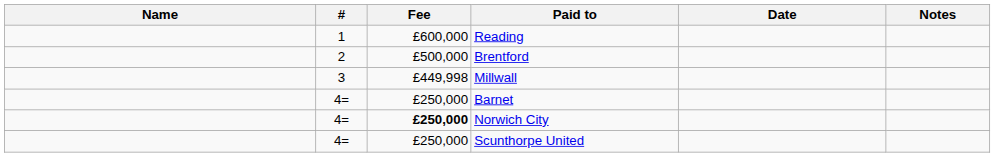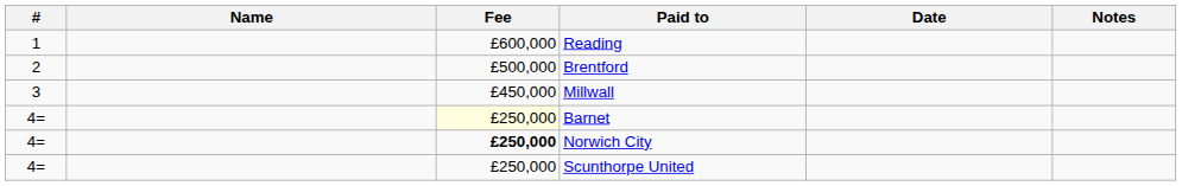columns swapped: # <-> Name
Millwall | Fee: £449,998 -> £450,000
Barnet | Fee: no background -> lightyellow background
